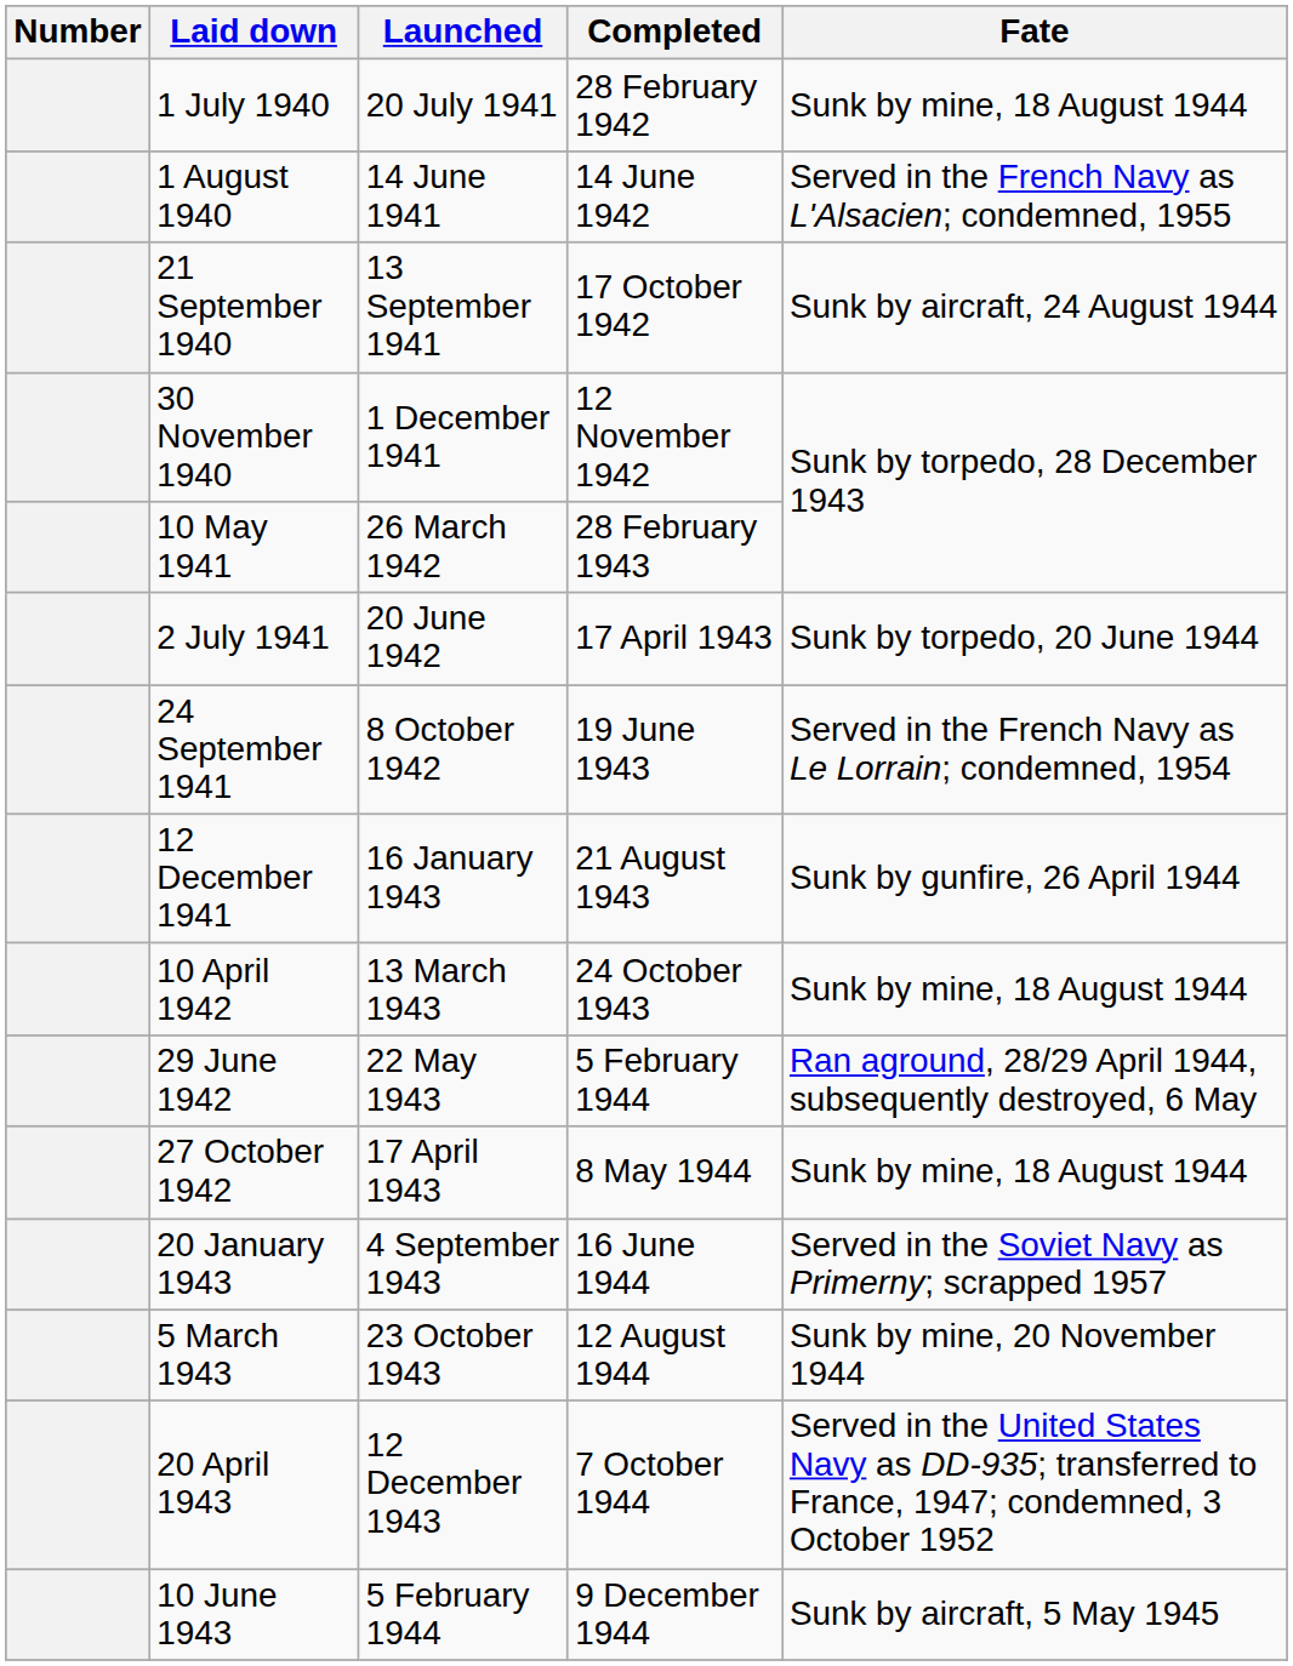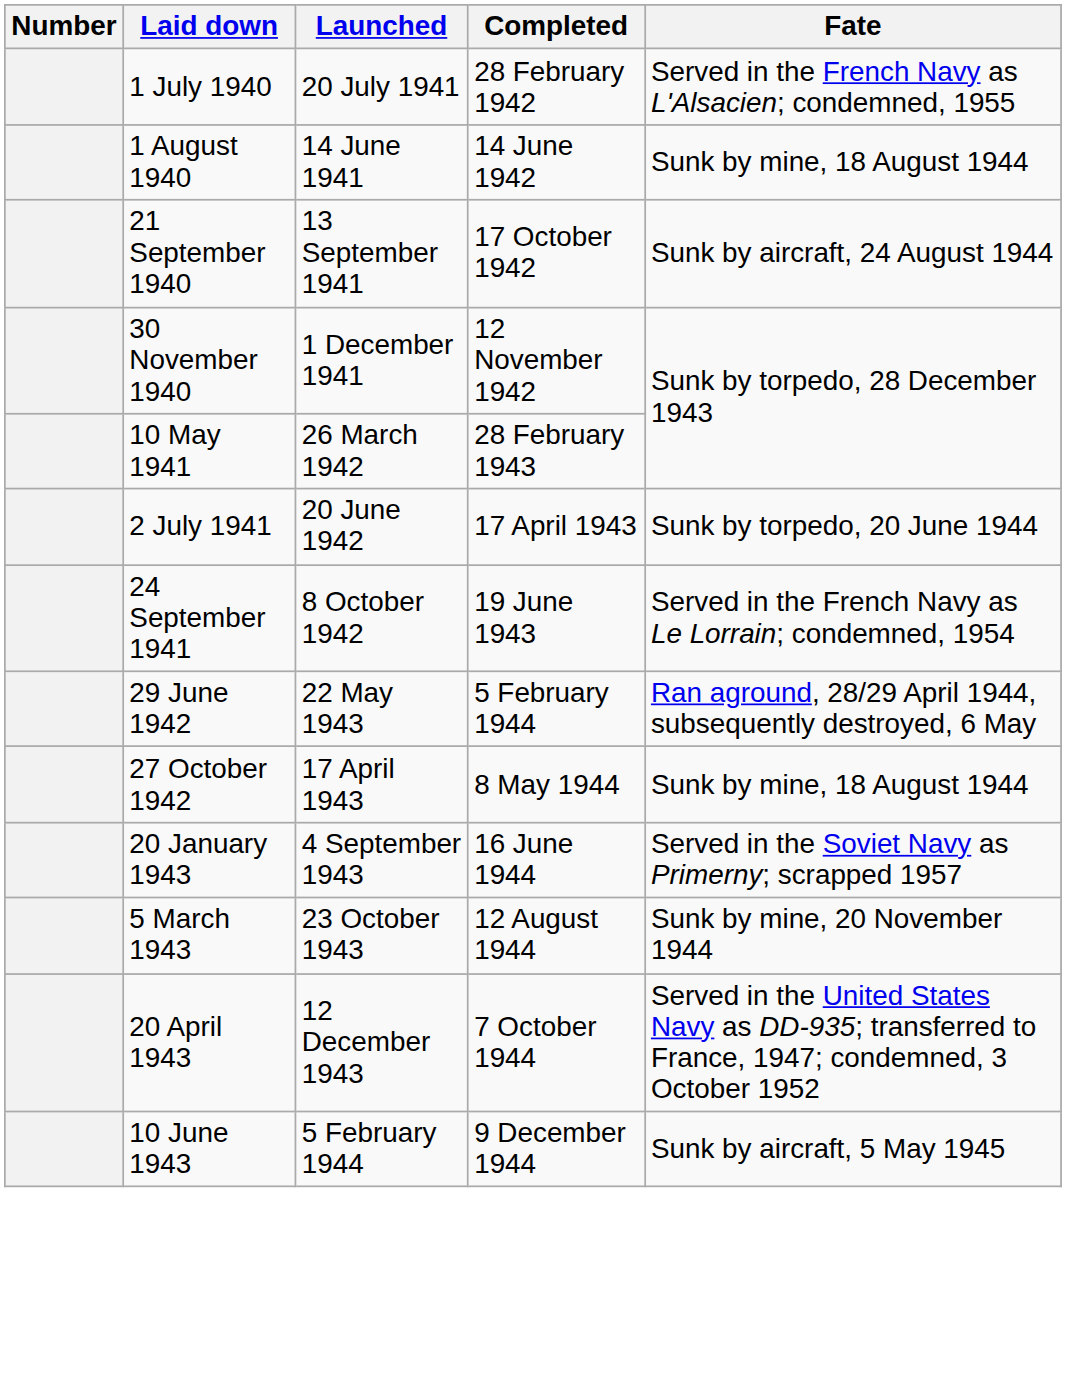1 July 1940 | Fate: Sunk by mine, 18 August 1944 -> Served in the French Navy as L'Alsacien; condemned, 1955
1 August 1940 | Fate: Served in the French Navy as L'Alsacien; condemned, 1955 -> Sunk by mine, 18 August 1944
- row: 12 December 1941 | 16 January 1943 | 21 August 1943 | Sunk by gunfire, 26 April 1944
- row: 10 April 1942 | 13 March 1943 | 24 October 1943 | Sunk by mine, 18 August 1944
